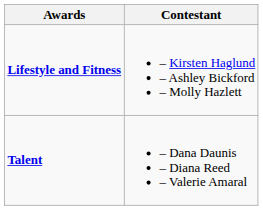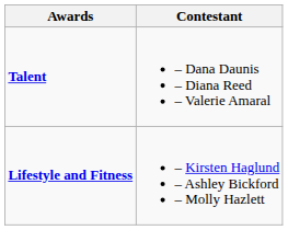rows swapped: Lifestyle and Fitness <-> Talent
